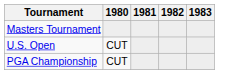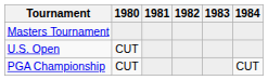+ column: 1984 | CUT
